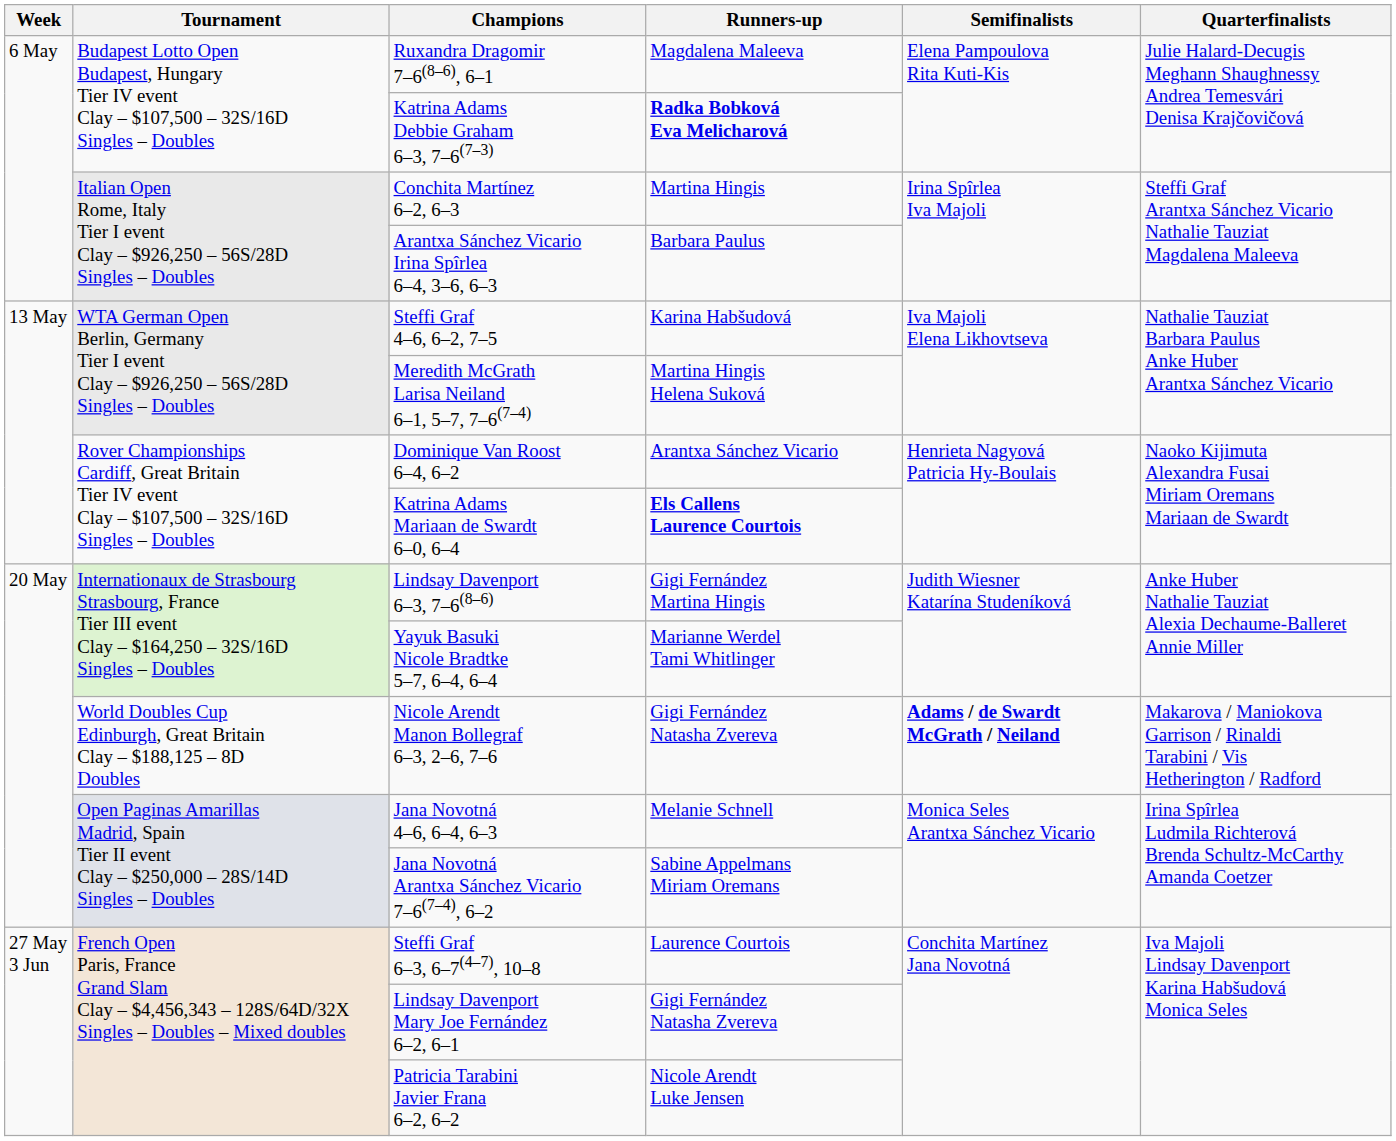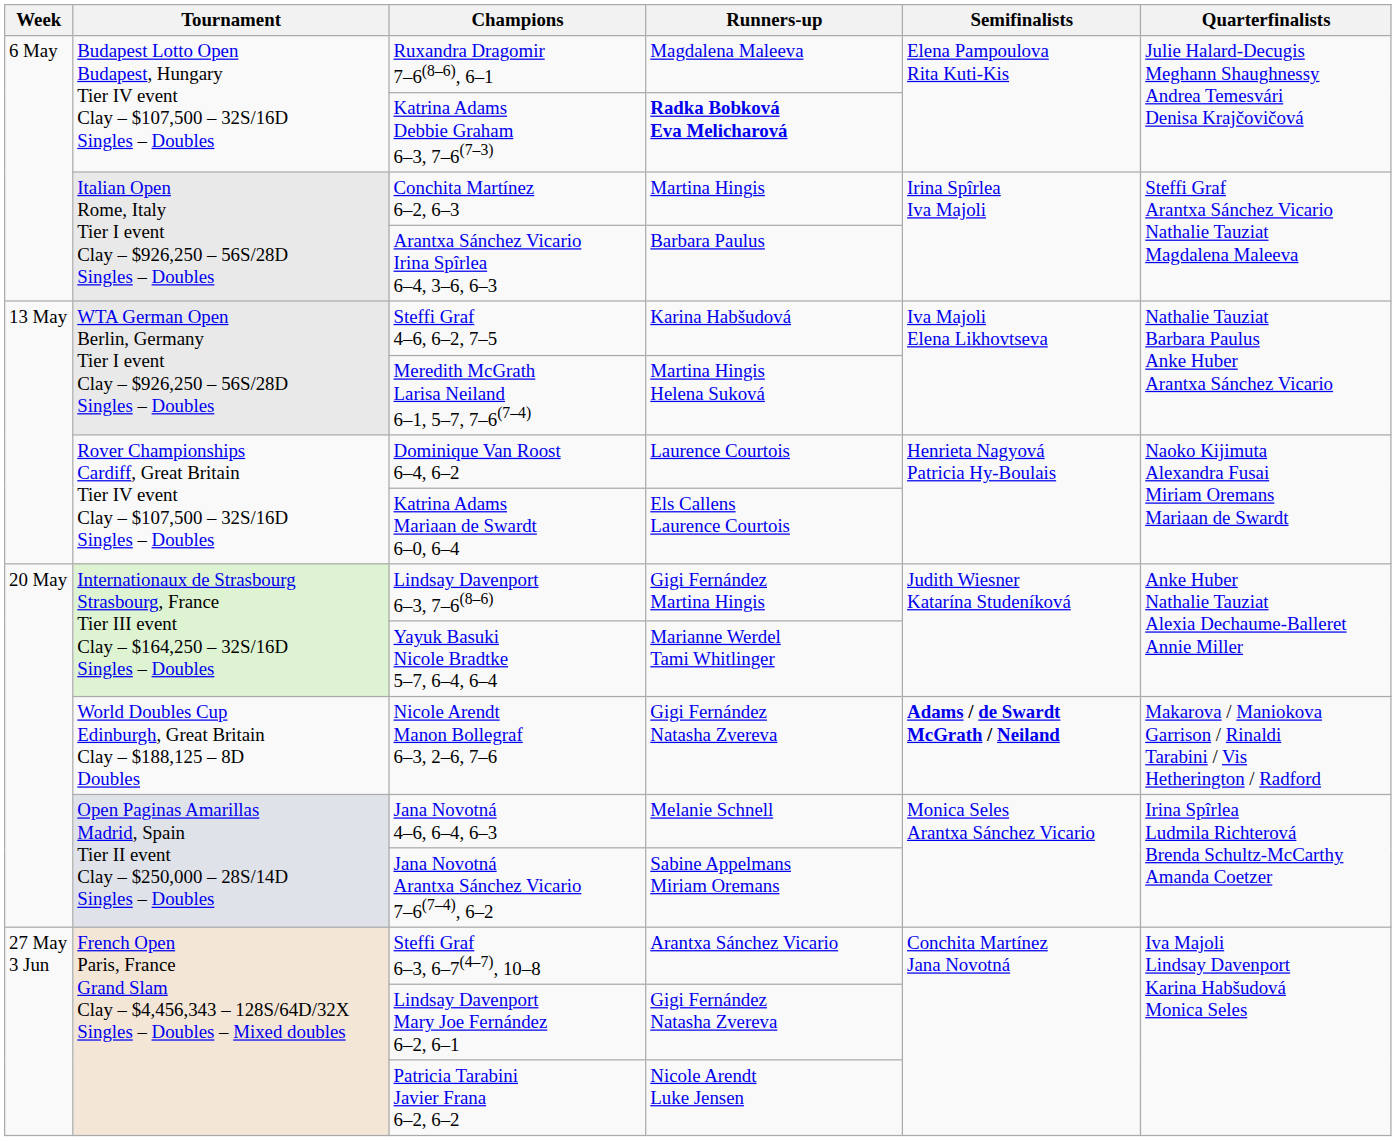Dominique Van Roost 6–4, 6–2 | Runners-up: Arantxa Sánchez Vicario -> Laurence Courtois
Katrina Adams Mariaan de Swardt 6–0, 6–4 | Runners-up: bold -> normal
Steffi Graf 6–3, 6–7(4–7), 10–8 | Runners-up: Laurence Courtois -> Arantxa Sánchez Vicario
